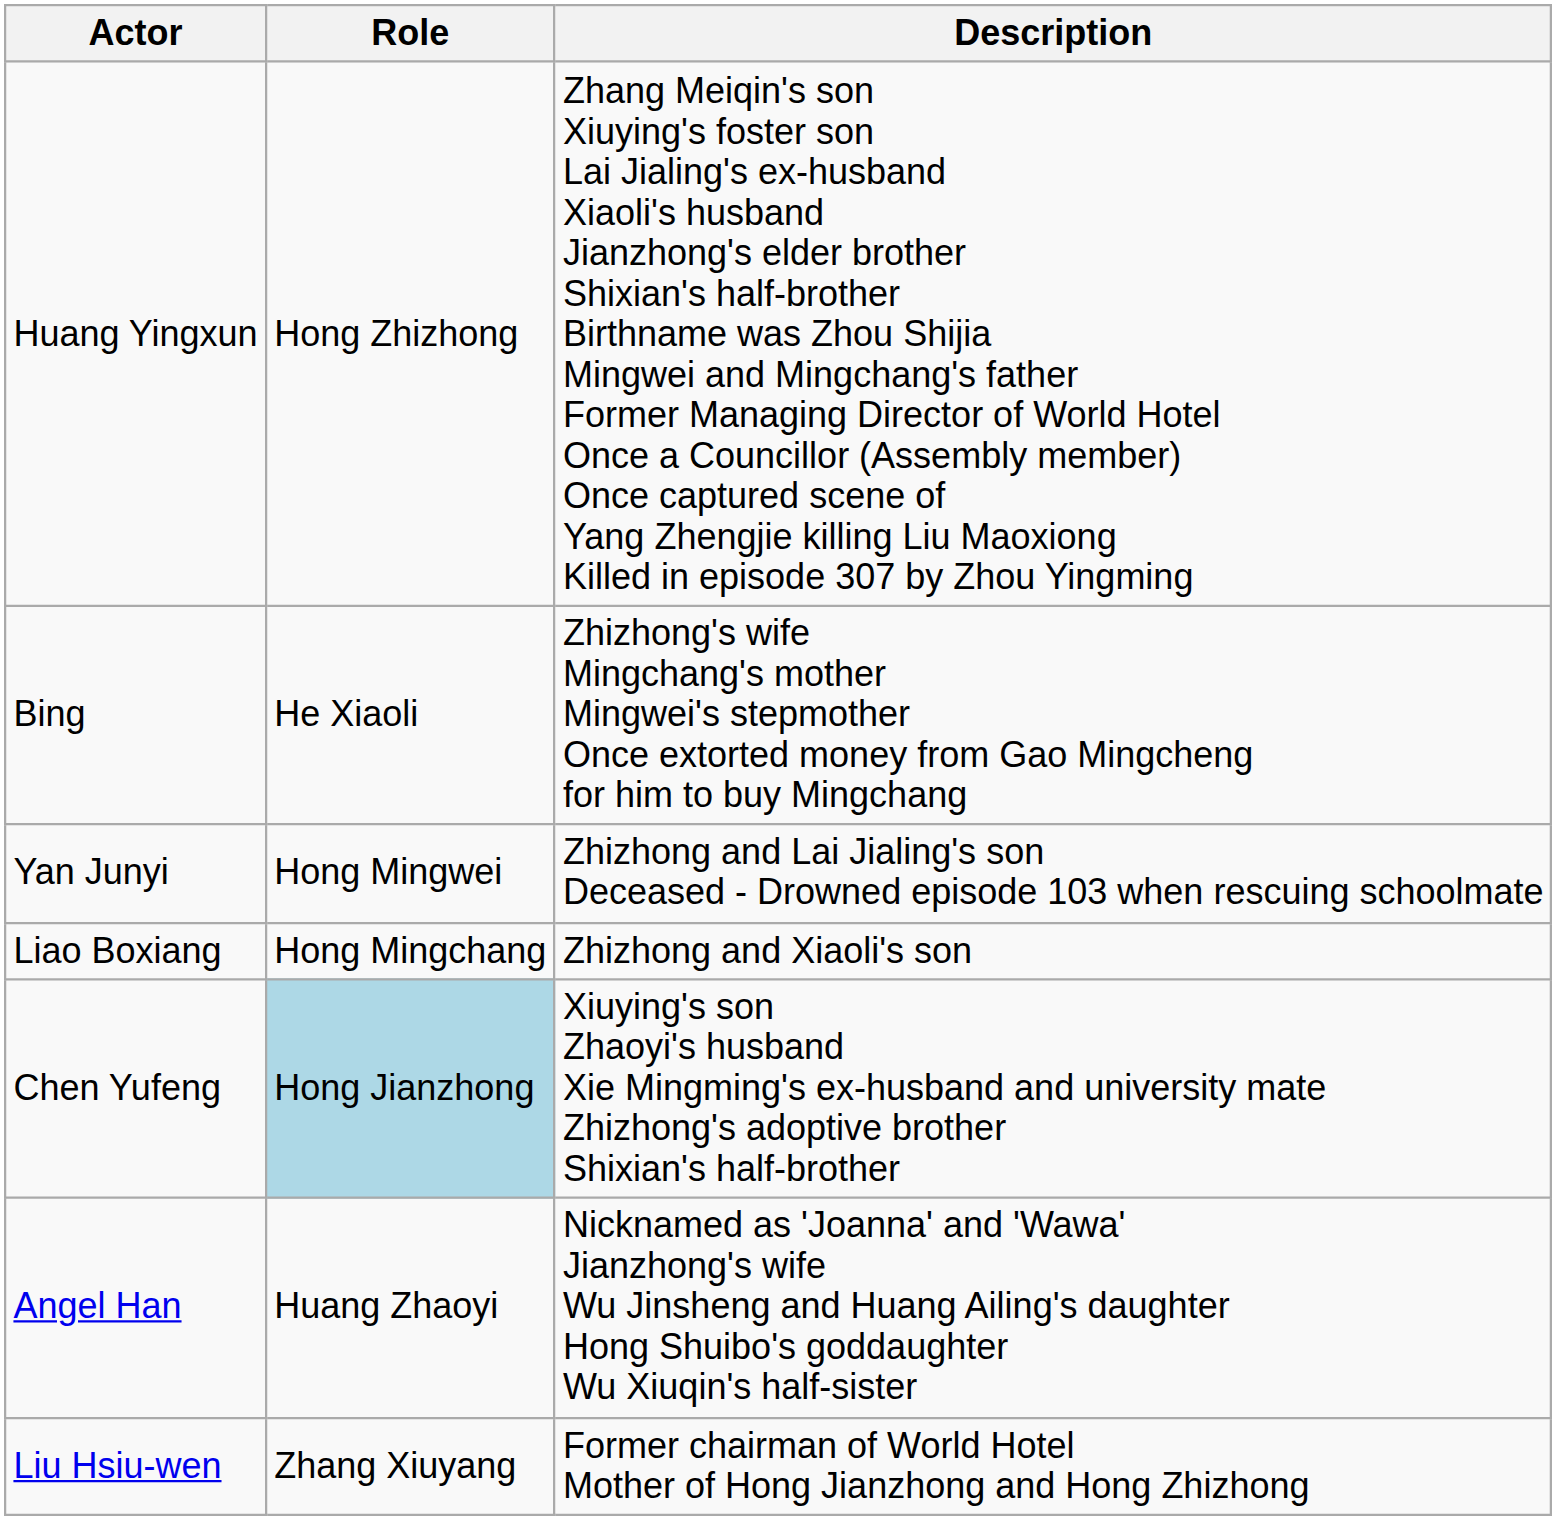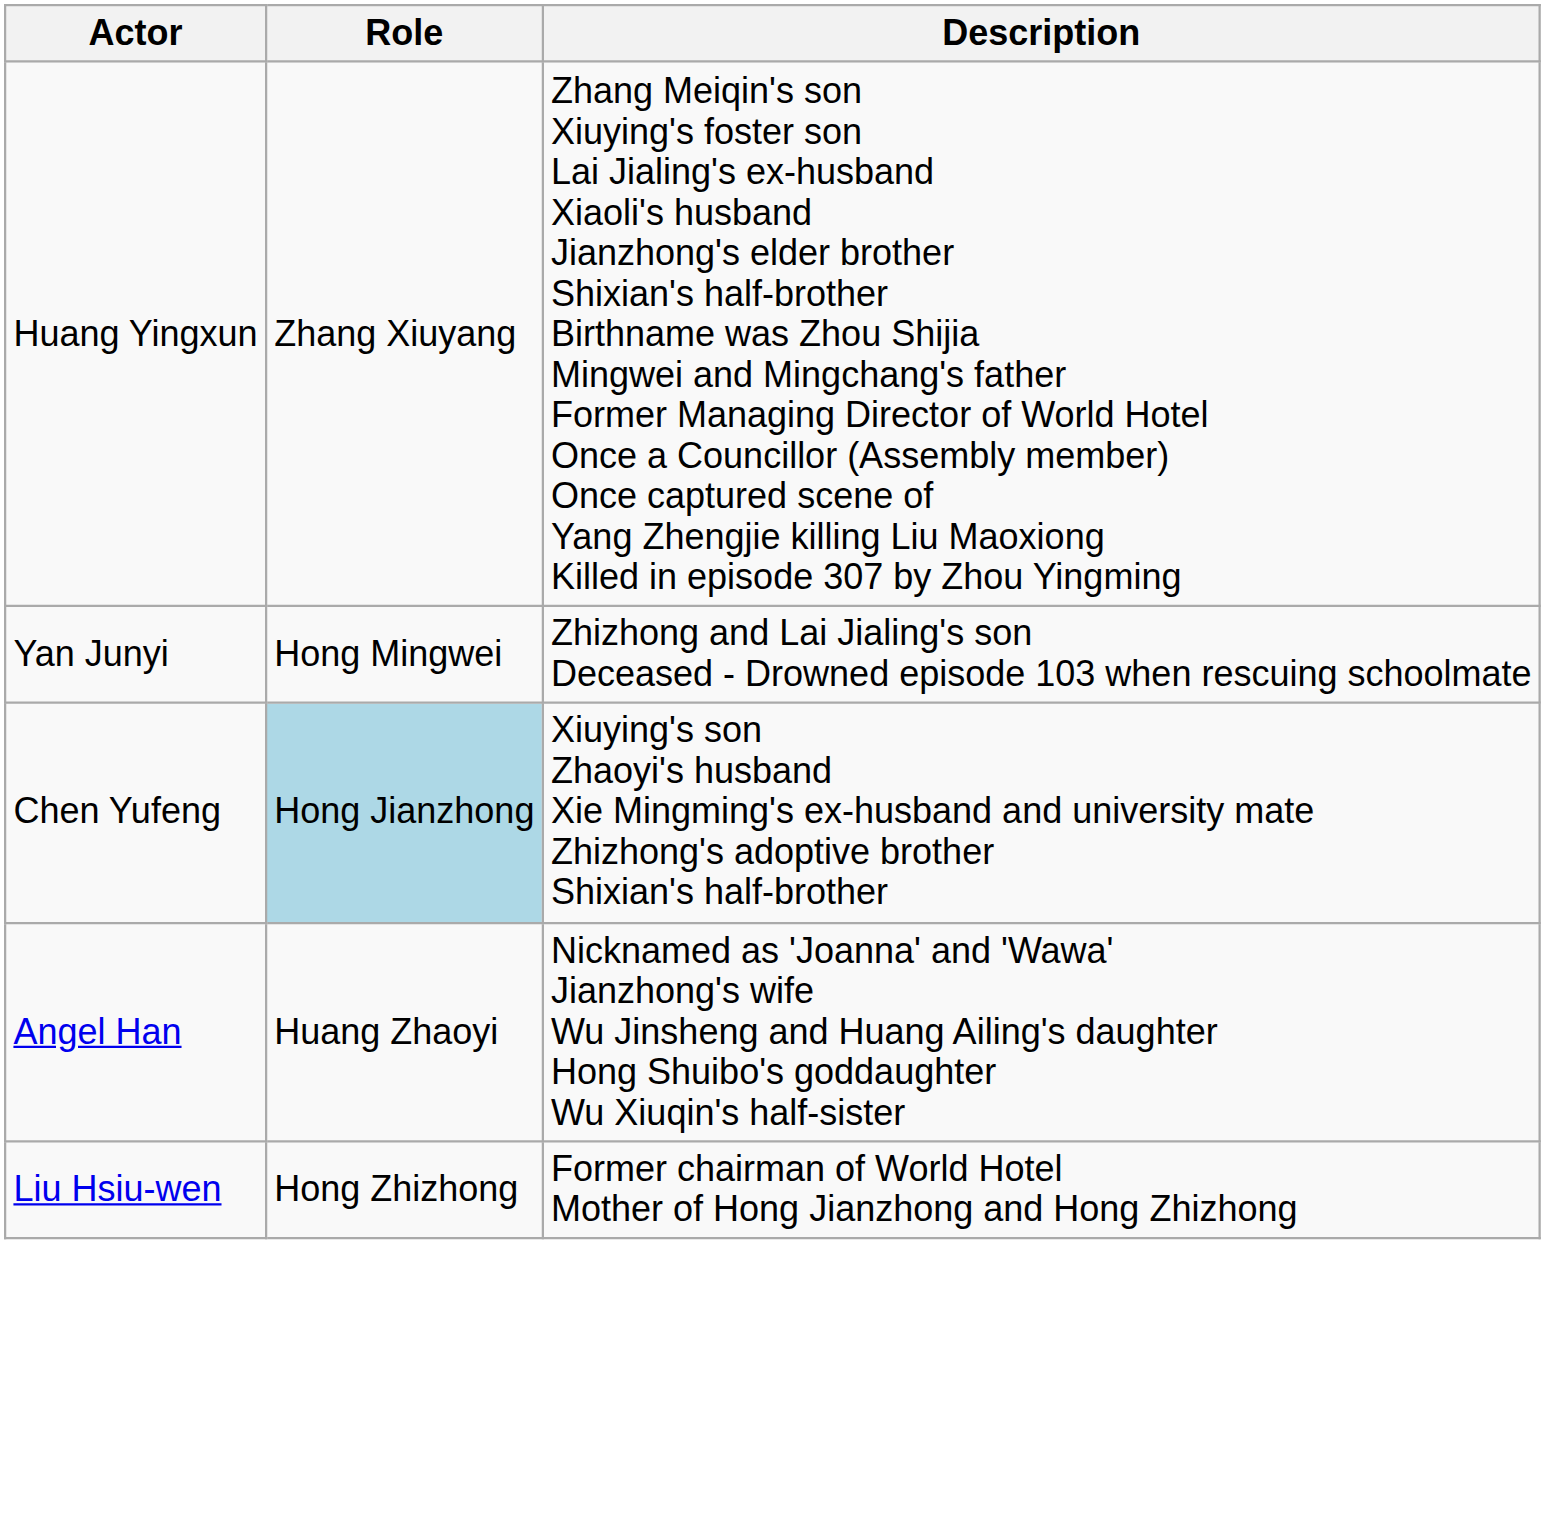Huang Yingxun | Role: Hong Zhizhong -> Zhang Xiuyang
- row: Bing | He Xiaoli | Zhizhong's wife Mingchang's mother Mingwei's stepmother Once extorted money from Gao Mingcheng for him to buy Mingchang
- row: Liao Boxiang | Hong Mingchang | Zhizhong and Xiaoli's son
Liu Hsiu-wen | Role: Zhang Xiuyang -> Hong Zhizhong
